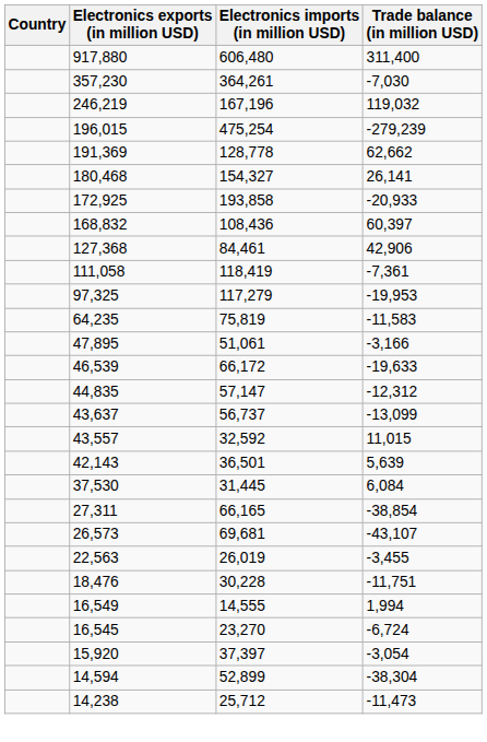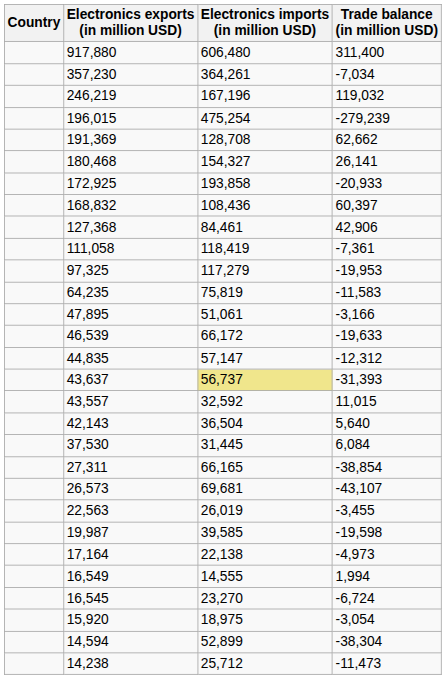357,230 | Trade balance (in million USD): -7,030 -> -7,034
191,369 | Electronics imports (in million USD): 128,778 -> 128,708
43,637 | Electronics imports (in million USD): no background -> khaki background
43,637 | Trade balance (in million USD): -13,099 -> -31,393
42,143 | Electronics imports (in million USD): 36,501 -> 36,504
42,143 | Trade balance (in million USD): 5,639 -> 5,640
+ row: 19,987 | 39,585 | -19,598
- row: 18,476 | 30,228 | -11,751
+ row: 17,164 | 22,138 | -4,973
15,920 | Electronics imports (in million USD): 37,397 -> 18,975
